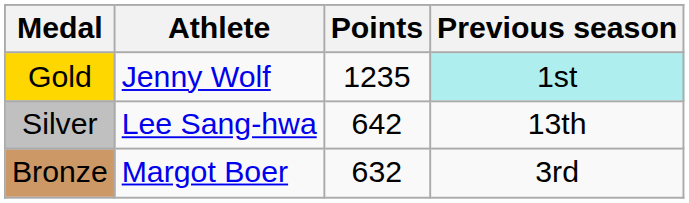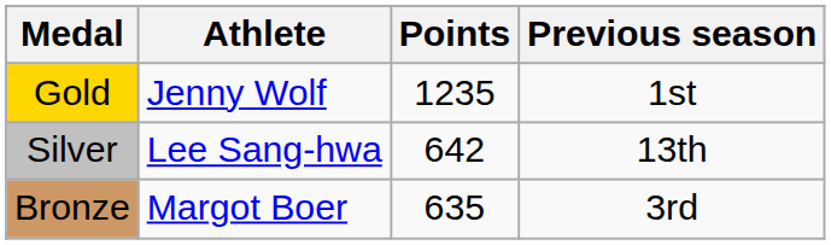Gold | Previous season: paleturquoise background -> no background
Bronze | Points: 632 -> 635
